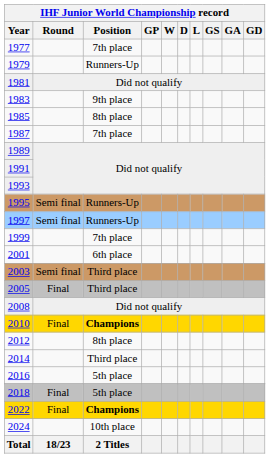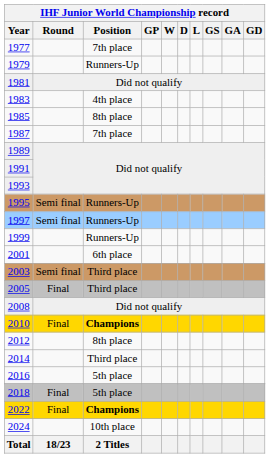1983 | IHF Junior World Championship record / Position: 9th place -> 4th place
1999 | IHF Junior World Championship record / Position: 7th place -> Runners-Up
